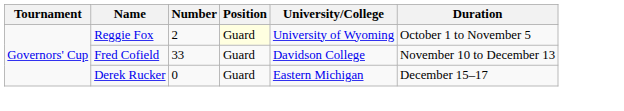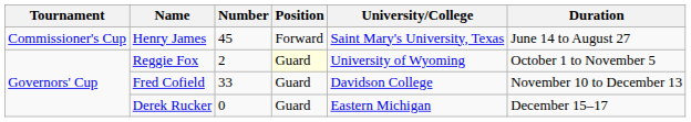+ row: Commissioner's Cup | Henry James | 45 | Forward | Saint Mary's University, Texas | June 14 to August 27
